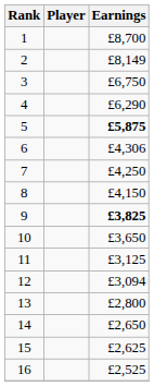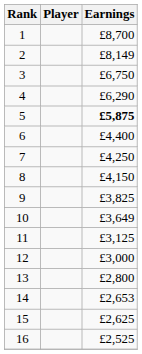6 | Earnings: £4,306 -> £4,400
9 | Earnings: bold -> normal
10 | Earnings: £3,650 -> £3,649
12 | Earnings: £3,094 -> £3,000
14 | Earnings: £2,650 -> £2,653
